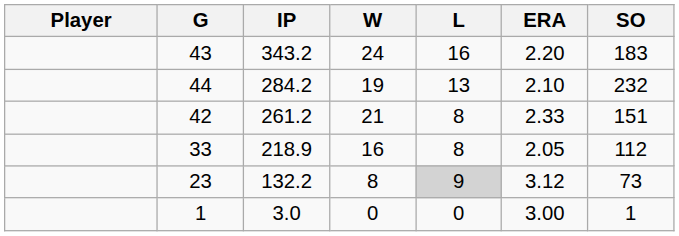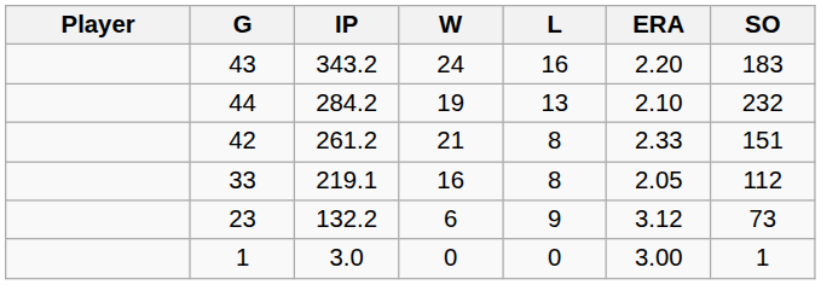33 | IP: 218.9 -> 219.1
23 | W: 8 -> 6
23 | L: lightgrey background -> no background
